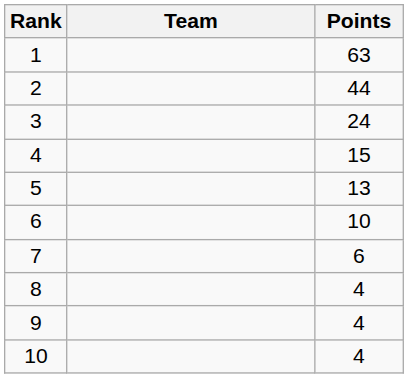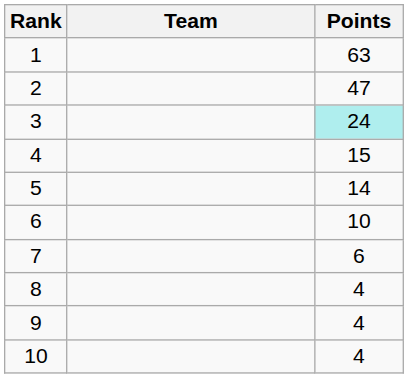2 | Points: 44 -> 47
3 | Points: no background -> paleturquoise background
5 | Points: 13 -> 14
